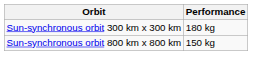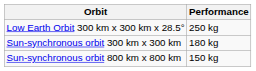+ row: Low Earth Orbit 300 km x 300 km x 28.5° | 250 kg
